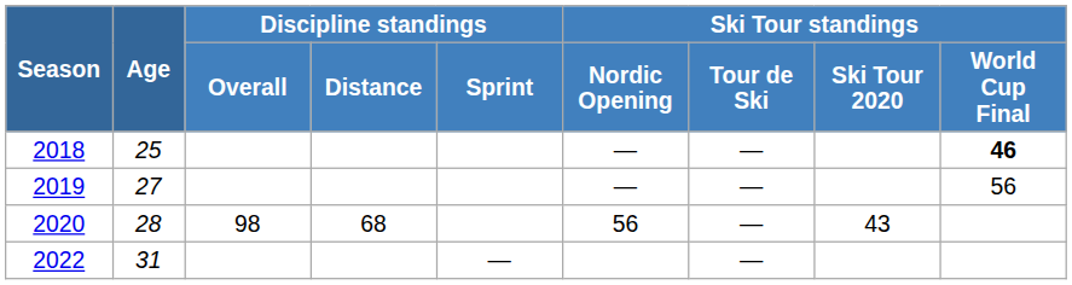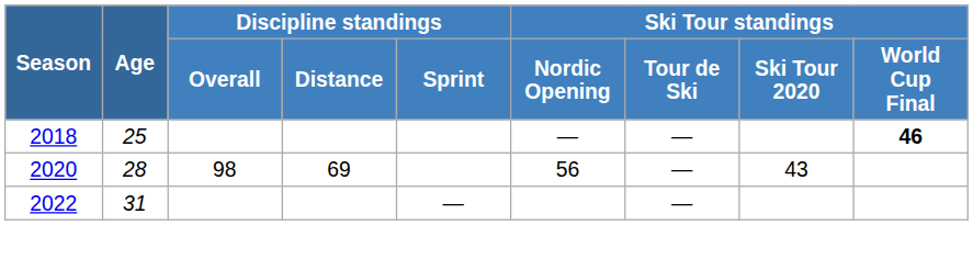- row: 2019 | 27 | — | — | 56
2020 | Discipline standings / Distance: 68 -> 69
